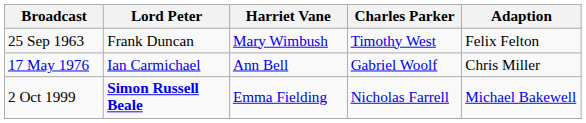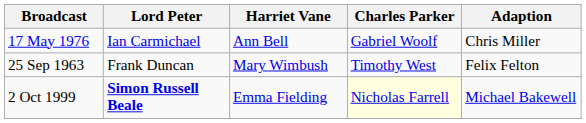rows swapped: 25 Sep 1963 <-> 17 May 1976
2 Oct 1999 | Charles Parker: no background -> lightyellow background
